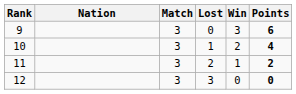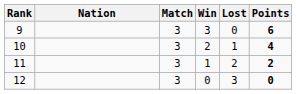columns swapped: Win <-> Lost
